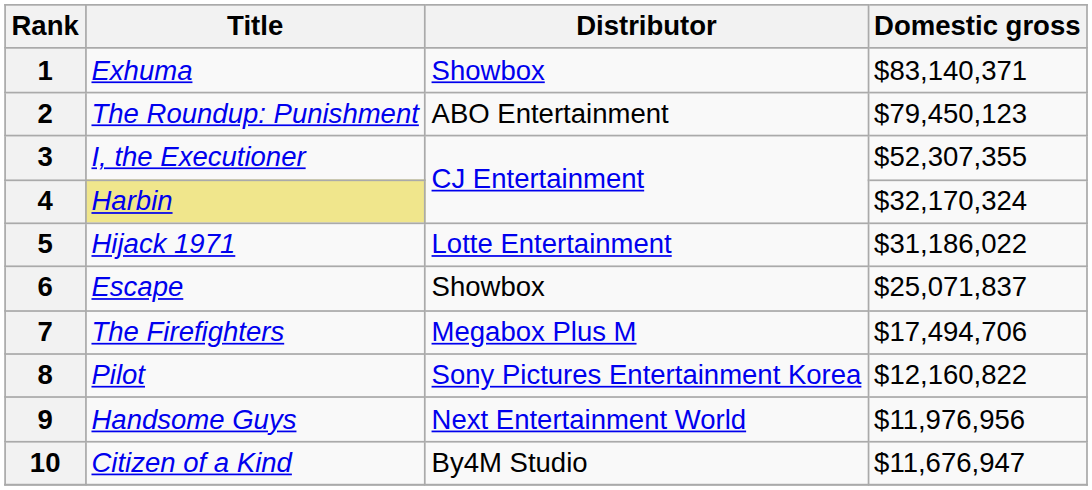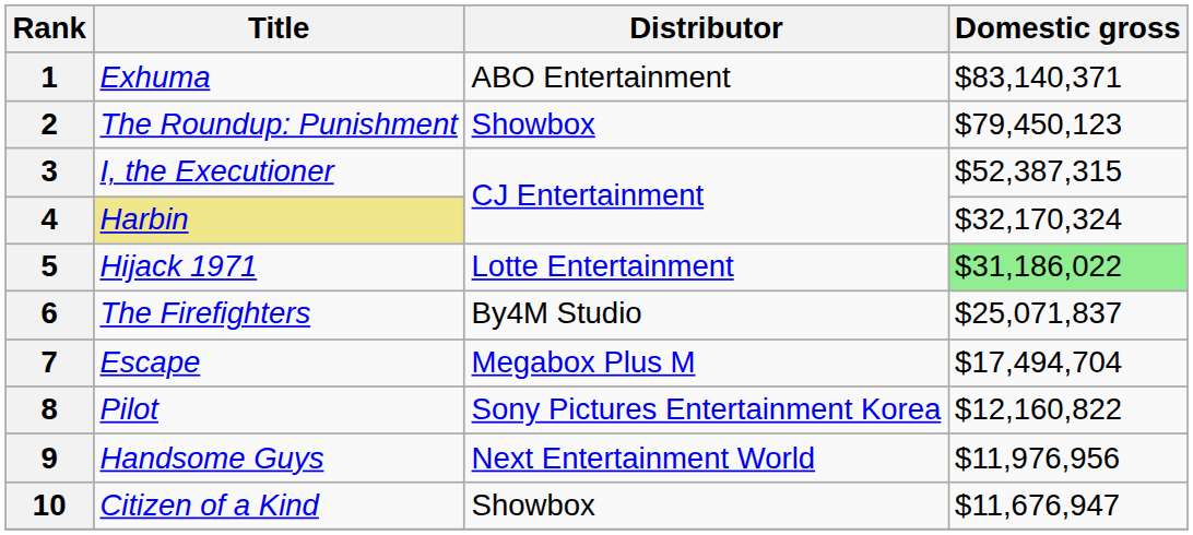1 | Distributor: Showbox -> ABO Entertainment
2 | Distributor: ABO Entertainment -> Showbox
3 | Domestic gross: $52,307,355 -> $52,387,315
5 | Domestic gross: no background -> lightgreen background
6 | Title: Escape -> The Firefighters
6 | Distributor: Showbox -> By4M Studio
7 | Title: The Firefighters -> Escape
7 | Domestic gross: $17,494,706 -> $17,494,704
10 | Distributor: By4M Studio -> Showbox
